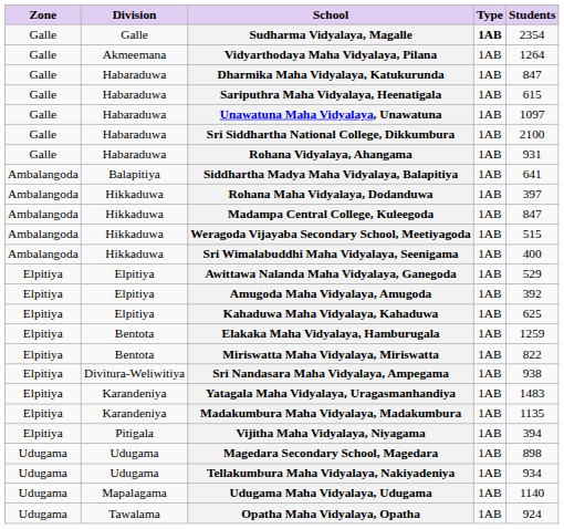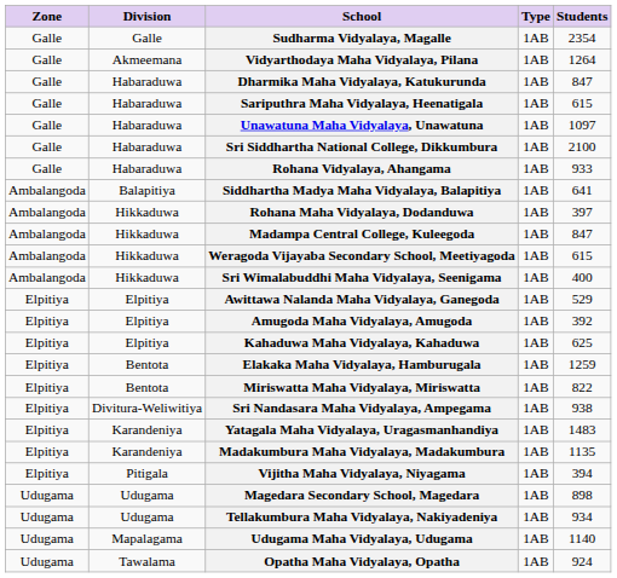Sudharma Vidyalaya, Magalle | Type: bold -> normal
Rohana Vidyalaya, Ahangama | Students: 931 -> 933
Weragoda Vijayaba Secondary School, Meetiyagoda | Students: 515 -> 615
